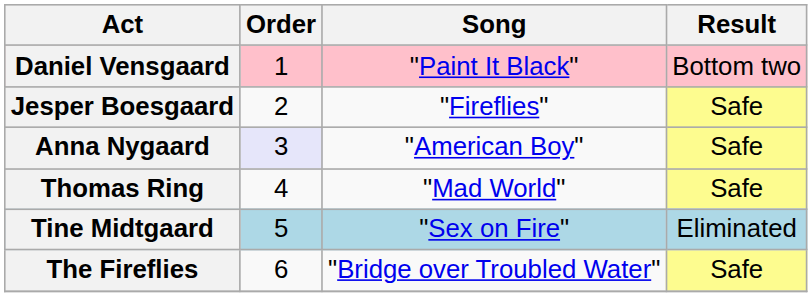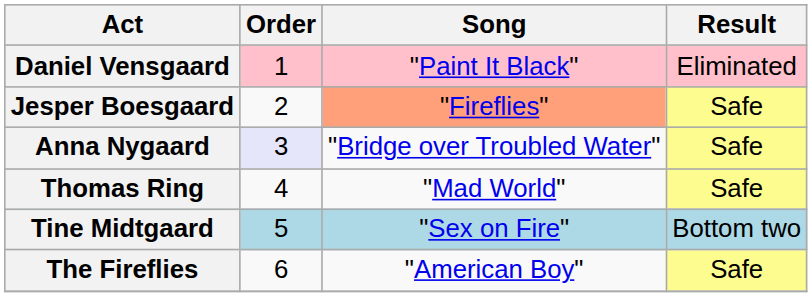Daniel Vensgaard | Result: Bottom two -> Eliminated
Jesper Boesgaard | Song: no background -> lightsalmon background
Anna Nygaard | Song: "American Boy" -> "Bridge over Troubled Water"
Tine Midtgaard | Result: Eliminated -> Bottom two
The Fireflies | Song: "Bridge over Troubled Water" -> "American Boy"
